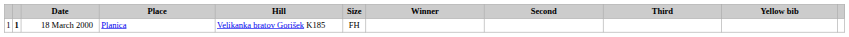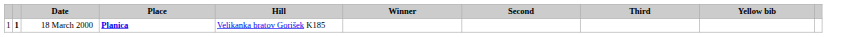- column: Size | FH
18 March 2000 | Place: normal -> bold
